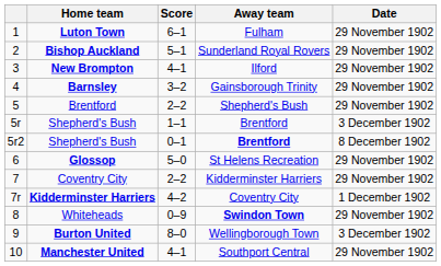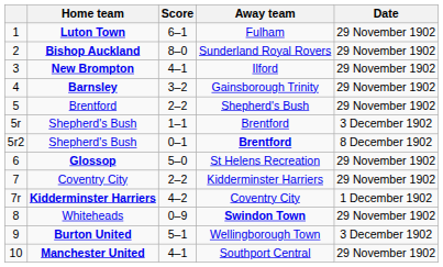Bishop Auckland | Score: 5–1 -> 8–0
Burton United | Score: 8–0 -> 5–1
